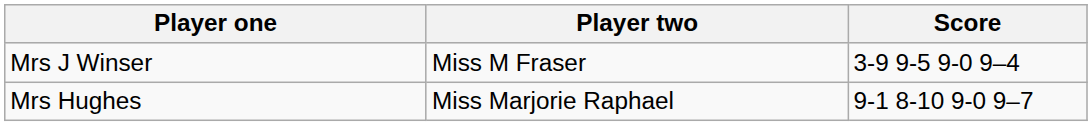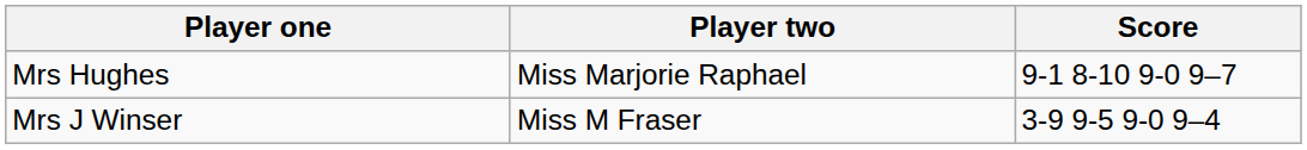rows swapped: Mrs J Winser <-> Mrs Hughes
